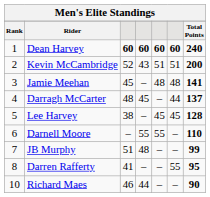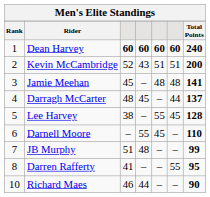Lee Harvey | column 5: 45 -> 55
Darnell Moore | column 5: 55 -> 45
